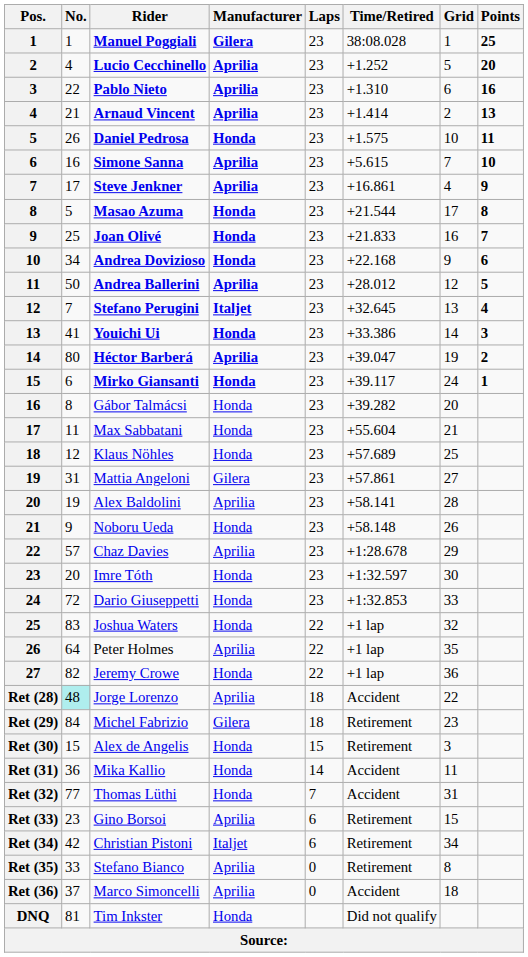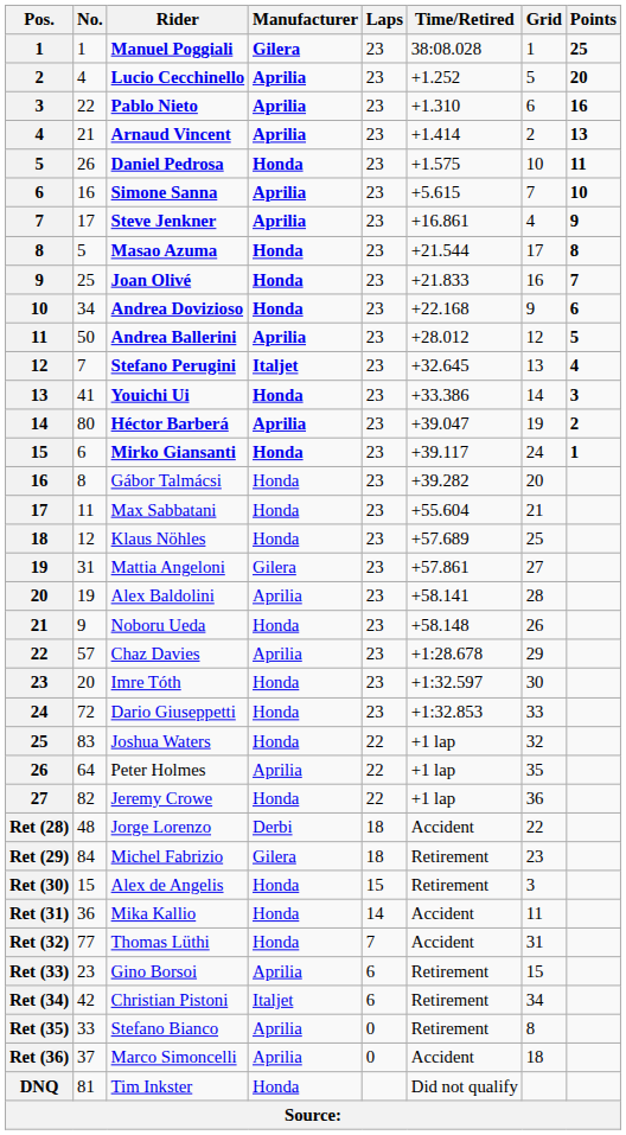Jorge Lorenzo | No.: paleturquoise background -> no background
Jorge Lorenzo | Manufacturer: Aprilia -> Derbi
